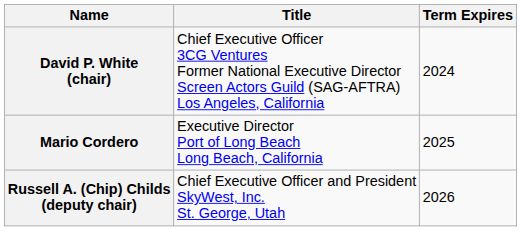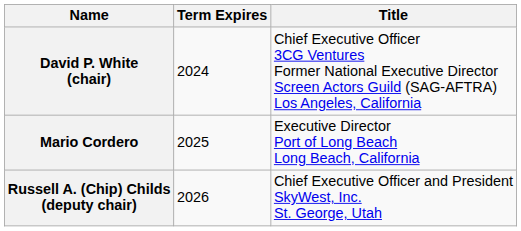columns swapped: Title <-> Term Expires
